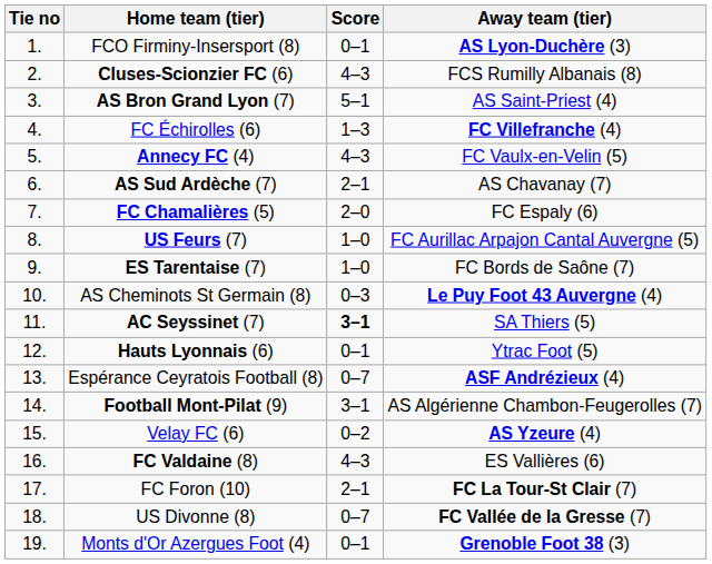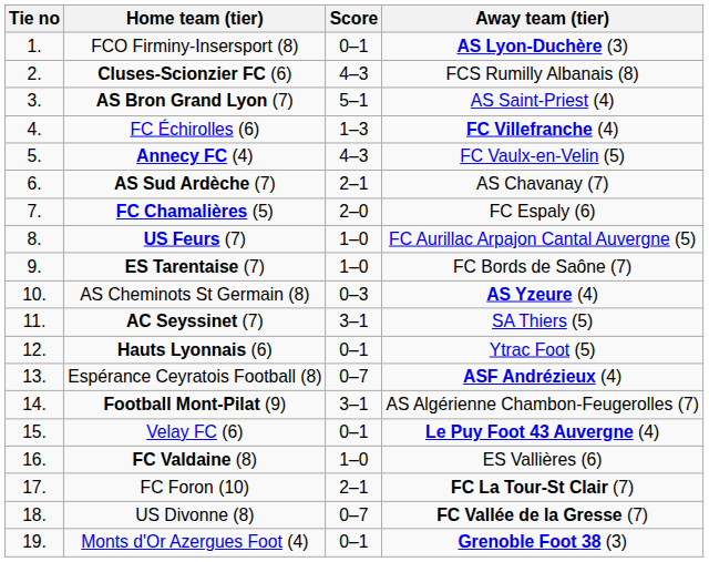AS Cheminots St Germain (8) | Away team (tier): Le Puy Foot 43 Auvergne (4) -> AS Yzeure (4)
AC Seyssinet (7) | Score: bold -> normal
Velay FC (6) | Score: 0–2 -> 0–1
Velay FC (6) | Away team (tier): AS Yzeure (4) -> Le Puy Foot 43 Auvergne (4)
FC Valdaine (8) | Score: 4–3 -> 1–0
